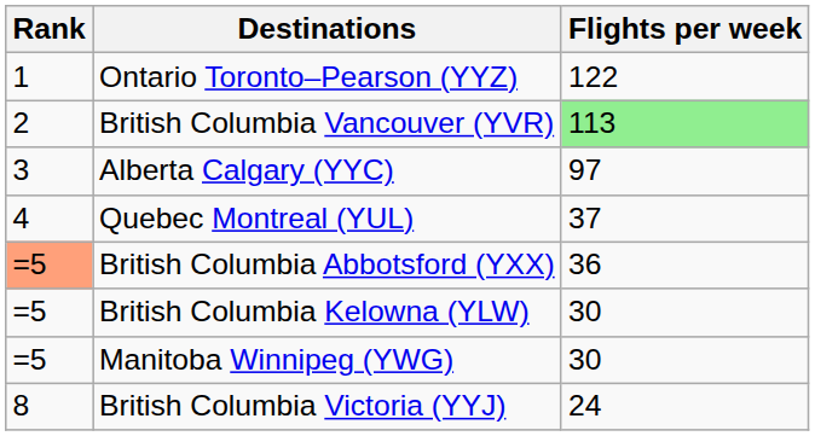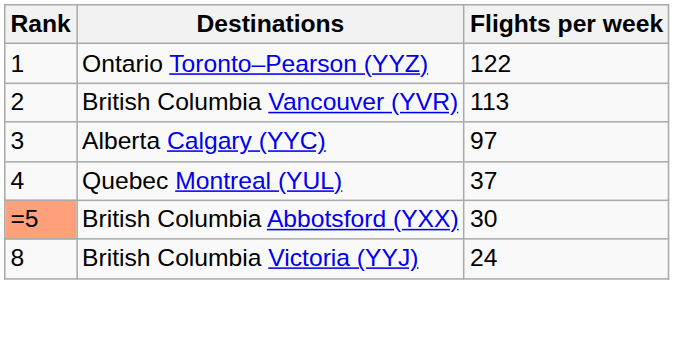British Columbia Vancouver (YVR) | Flights per week: lightgreen background -> no background
British Columbia Abbotsford (YXX) | Flights per week: 36 -> 30
- row: =5 | British Columbia Kelowna (YLW) | 30
- row: =5 | Manitoba Winnipeg (YWG) | 30
